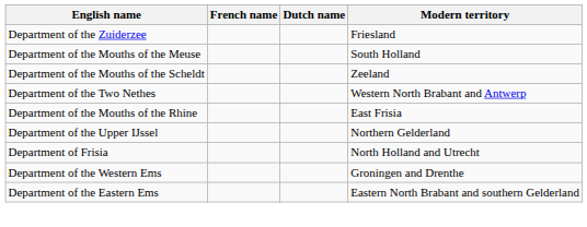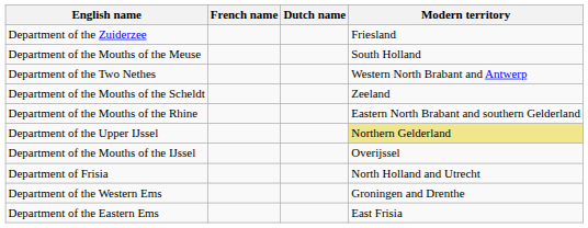rows swapped: Department of the Mouths of the Scheldt <-> Department of the Two Nethes
Department of the Mouths of the Rhine | Modern territory: East Frisia -> Eastern North Brabant and southern Gelderland
Department of the Upper IJssel | Modern territory: no background -> khaki background
+ row: Department of the Mouths of the IJssel | Overijssel
Department of the Eastern Ems | Modern territory: Eastern North Brabant and southern Gelderland -> East Frisia
